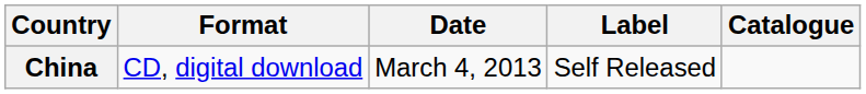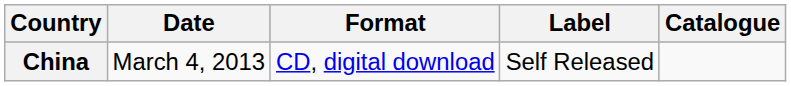columns swapped: Date <-> Format
